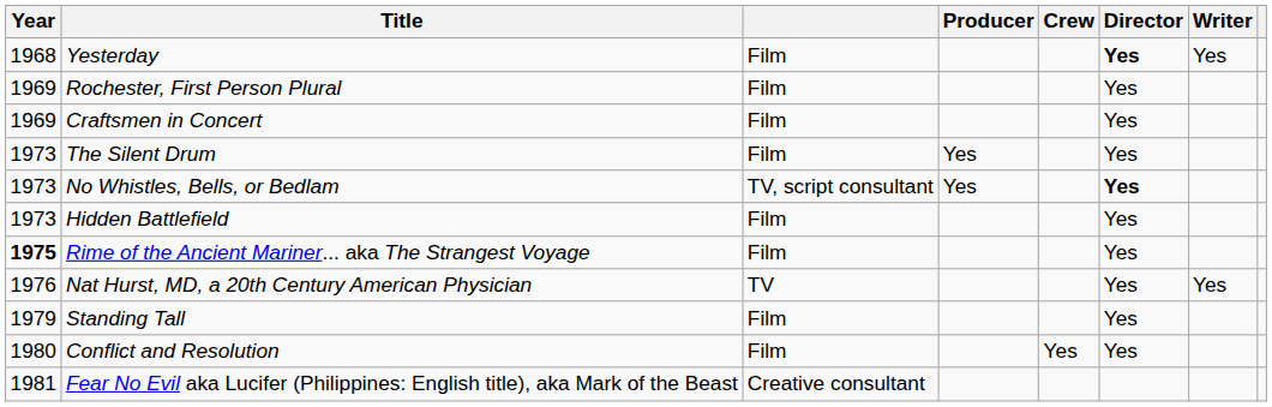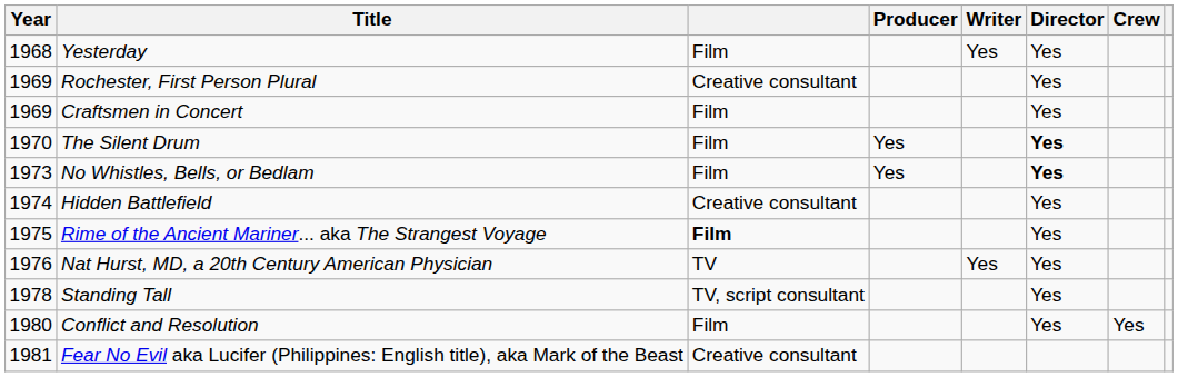columns swapped: Writer <-> Crew
Yesterday | Director: bold -> normal
Rochester, First Person Plural | column 3: Film -> Creative consultant
The Silent Drum | Year: 1973 -> 1970
The Silent Drum | Director: normal -> bold
No Whistles, Bells, or Bedlam | column 3: TV, script consultant -> Film
Hidden Battlefield | Year: 1973 -> 1974
Hidden Battlefield | column 3: Film -> Creative consultant
Rime of the Ancient Mariner... aka The Strangest Voyage | Year: bold -> normal
Rime of the Ancient Mariner... aka The Strangest Voyage | column 3: normal -> bold
Standing Tall | Year: 1979 -> 1978
Standing Tall | column 3: Film -> TV, script consultant
